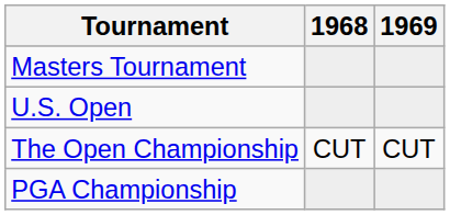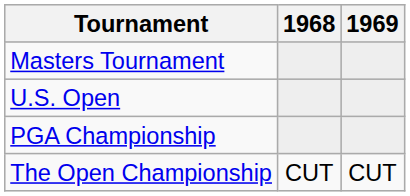rows swapped: The Open Championship <-> PGA Championship
